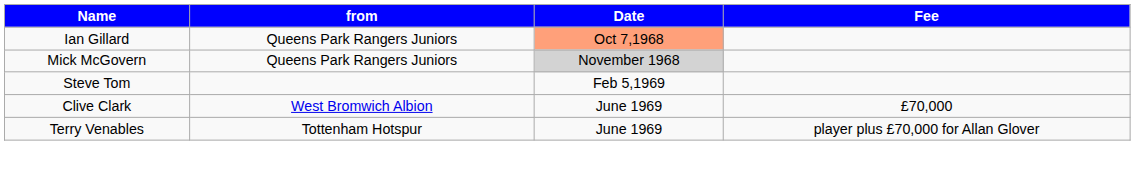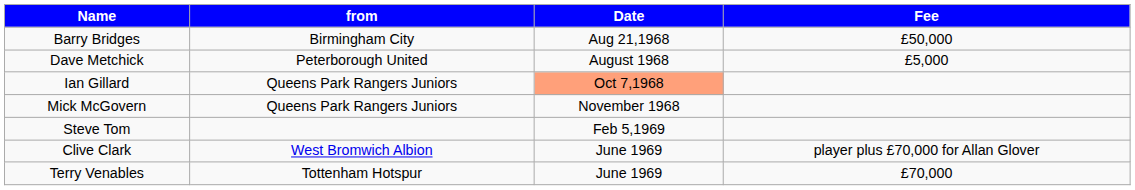+ row: Barry Bridges | Birmingham City | Aug 21,1968 | £50,000
+ row: Dave Metchick | Peterborough United | August 1968 | £5,000
Mick McGovern | Date: lightgrey background -> no background
Clive Clark | Fee: £70,000 -> player plus £70,000 for Allan Glover
Terry Venables | Fee: player plus £70,000 for Allan Glover -> £70,000
